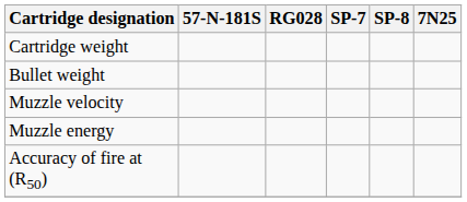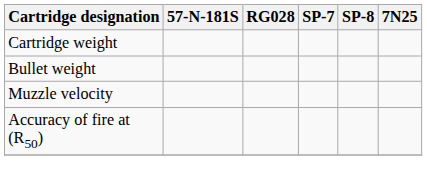- row: Muzzle energy
